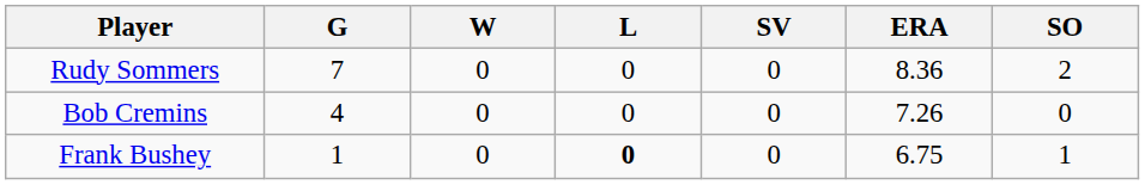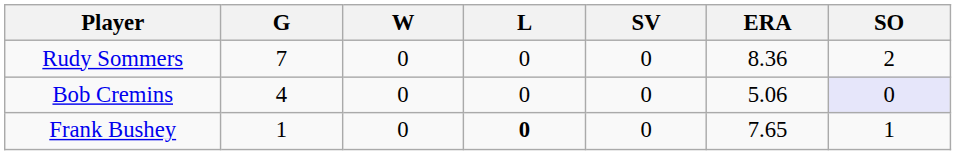Bob Cremins | ERA: 7.26 -> 5.06
Bob Cremins | SO: no background -> lavender background
Frank Bushey | ERA: 6.75 -> 7.65
